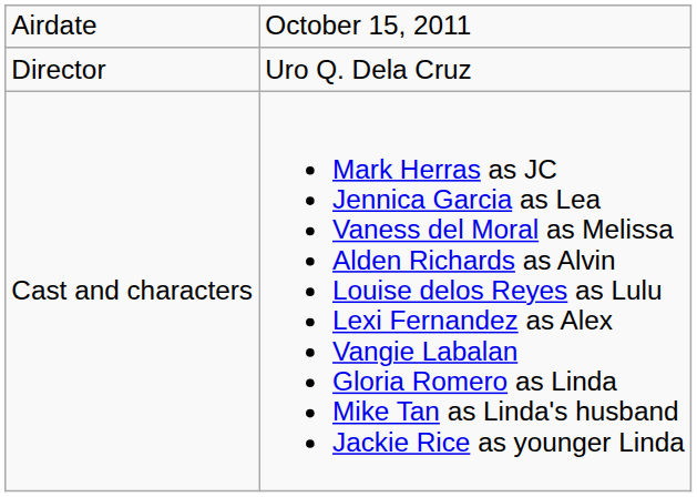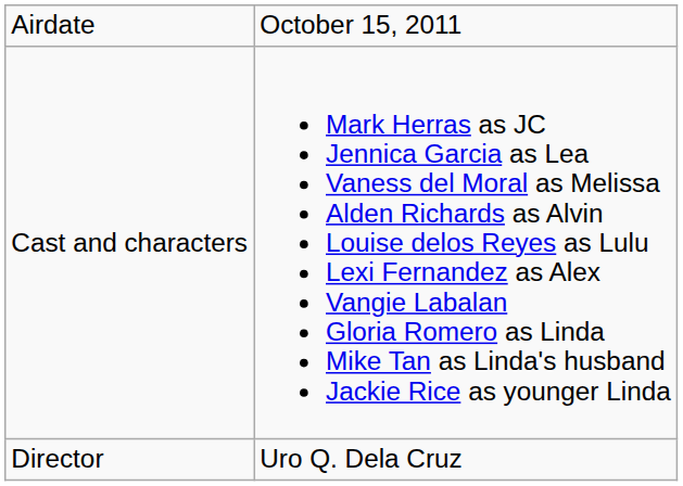rows swapped: Director <-> Cast and characters
